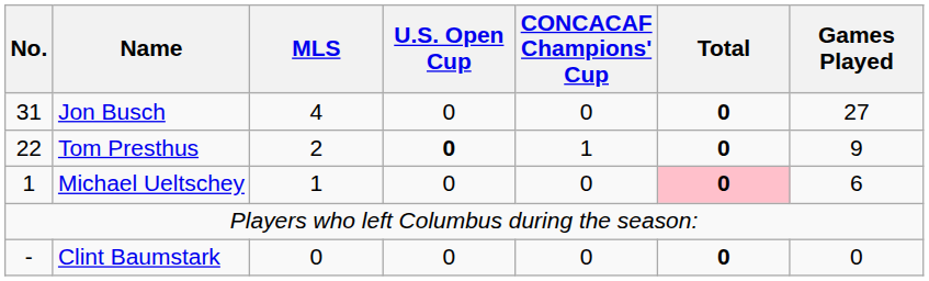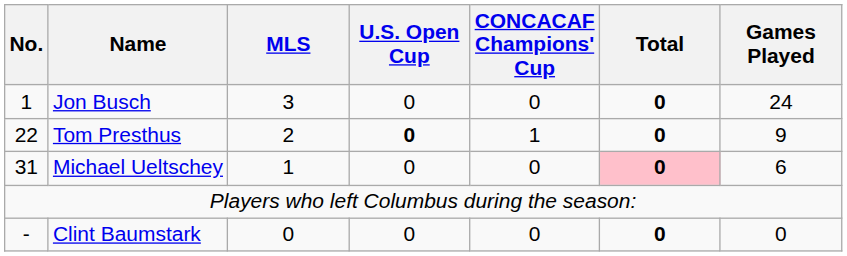Jon Busch | No.: 31 -> 1
Jon Busch | MLS: 4 -> 3
Jon Busch | Games Played: 27 -> 24
Michael Ueltschey | No.: 1 -> 31
